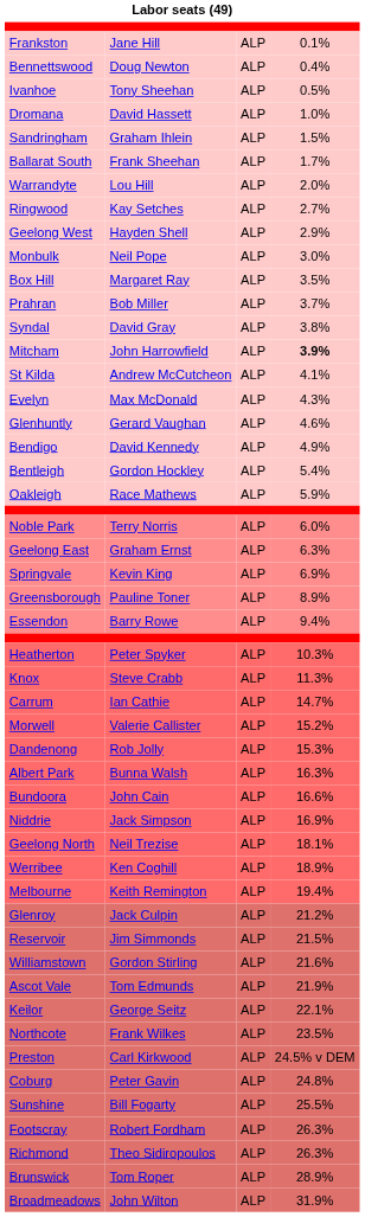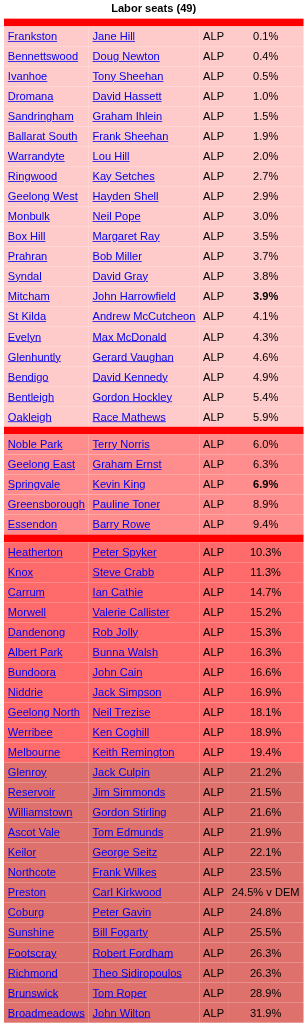Ballarat South | column 4: 1.7% -> 1.9%
Springvale | column 4: normal -> bold
